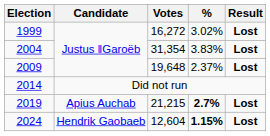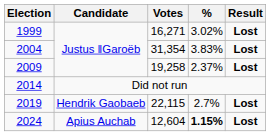1999 | Votes: 16,272 -> 16,271
2009 | Votes: 19,648 -> 19,258
2019 | Candidate: Apius Auchab -> Hendrik Gaobaeb
2019 | Votes: 21,215 -> 22,115
2019 | %: bold -> normal
2024 | Candidate: Hendrik Gaobaeb -> Apius Auchab
